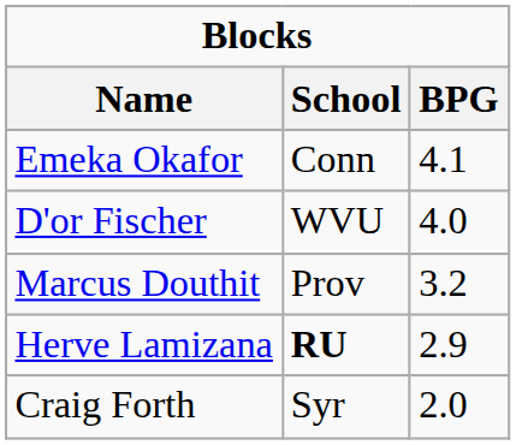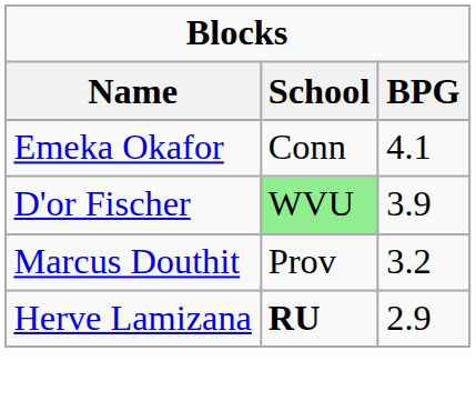D'or Fischer | School: no background -> lightgreen background
D'or Fischer | BPG: 4.0 -> 3.9
- row: Craig Forth | Syr | 2.0
